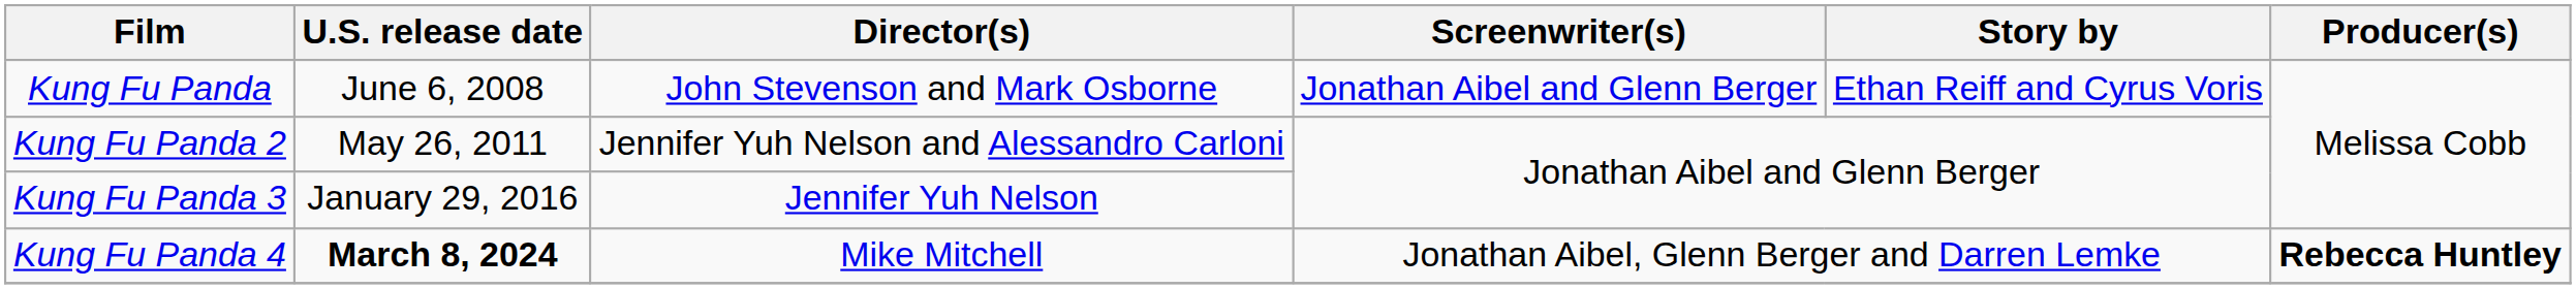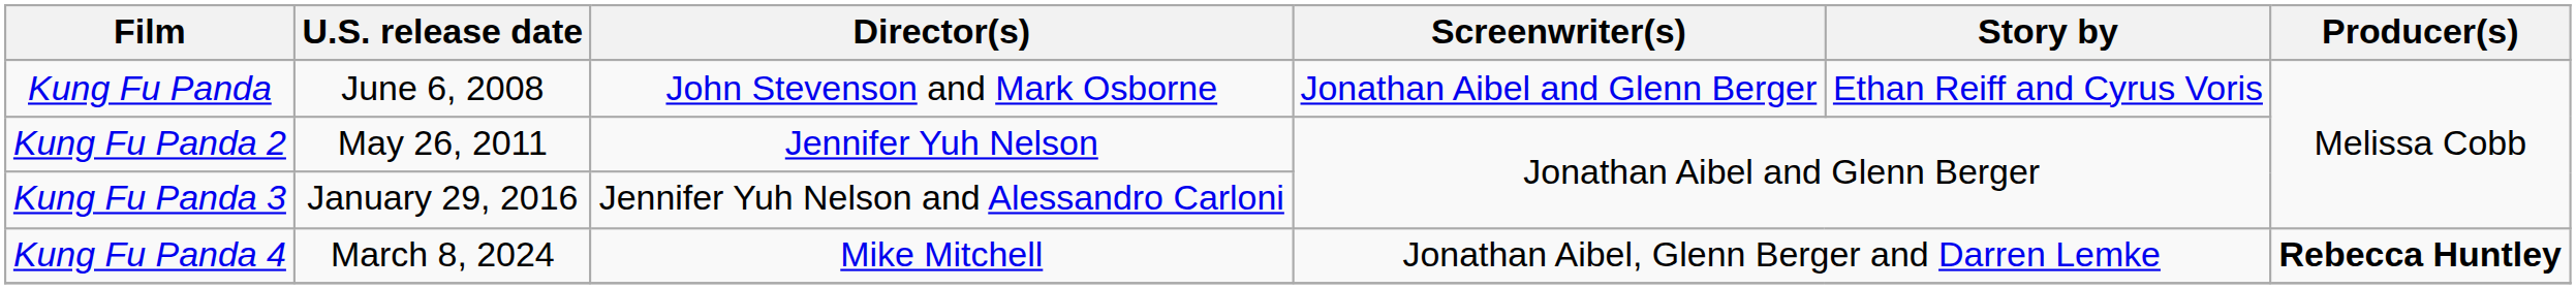Kung Fu Panda 2 | Director(s): Jennifer Yuh Nelson and Alessandro Carloni -> Jennifer Yuh Nelson
Kung Fu Panda 3 | Director(s): Jennifer Yuh Nelson -> Jennifer Yuh Nelson and Alessandro Carloni
Kung Fu Panda 4 | U.S. release date: bold -> normal
